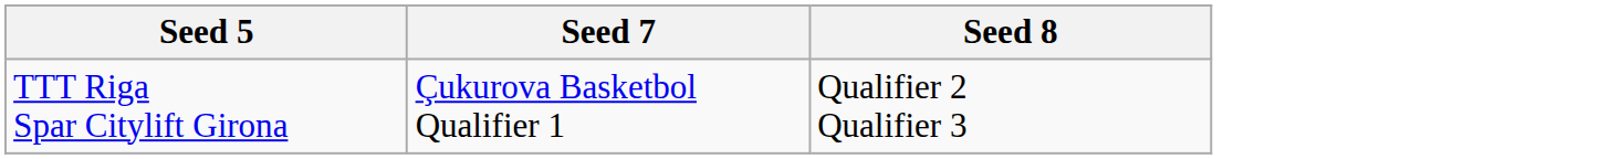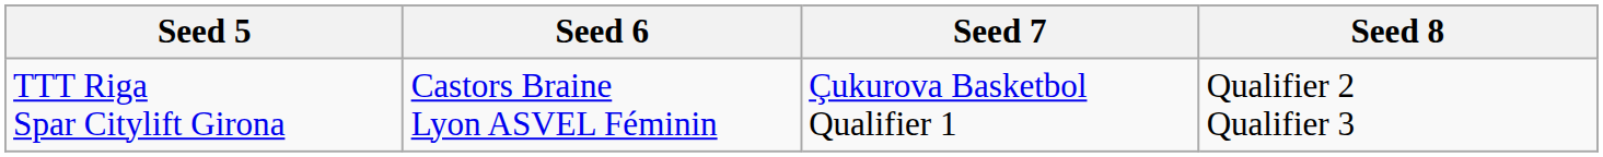+ column: Seed 6 | Castors Braine Lyon ASVEL Féminin
